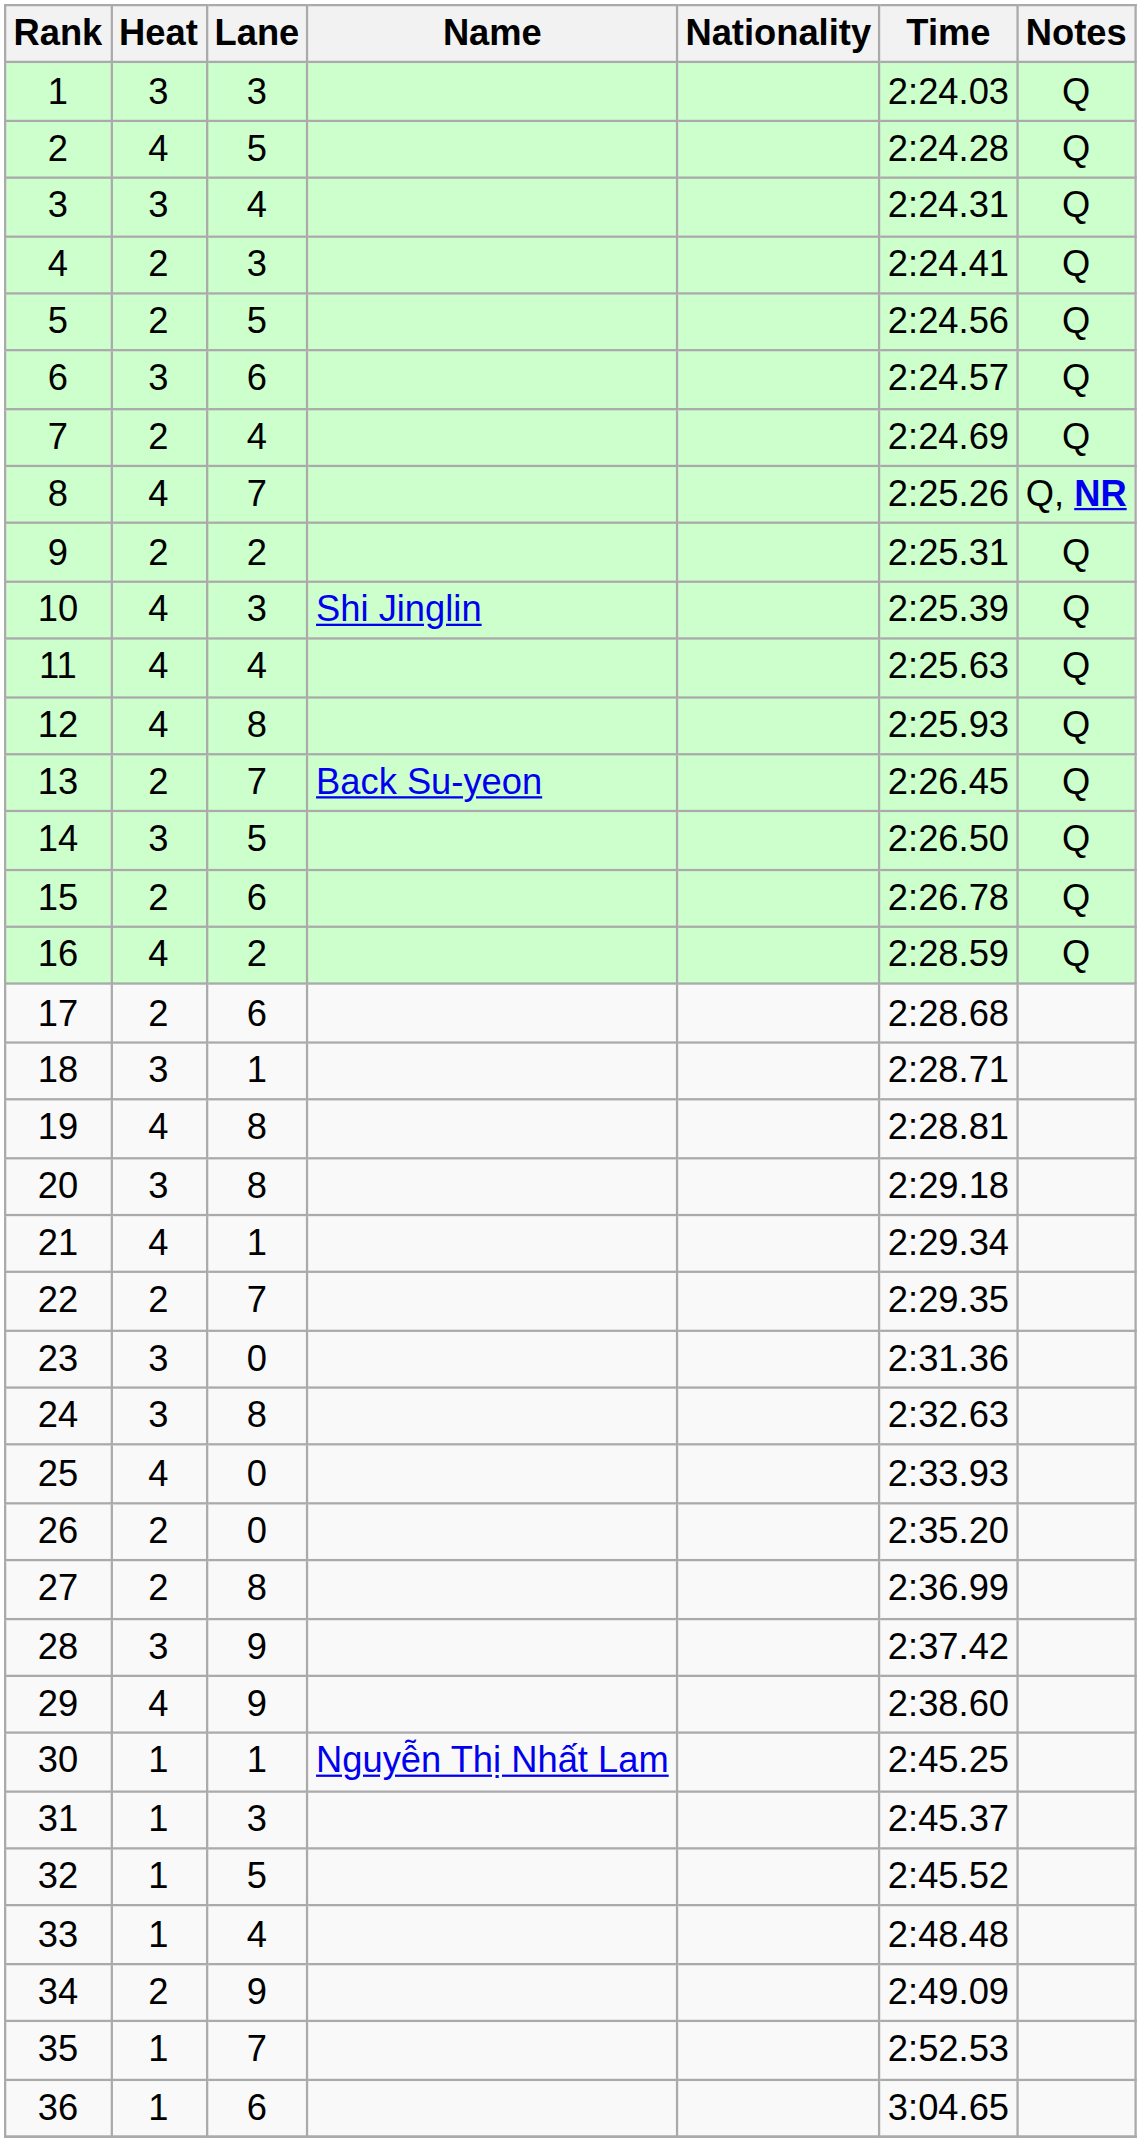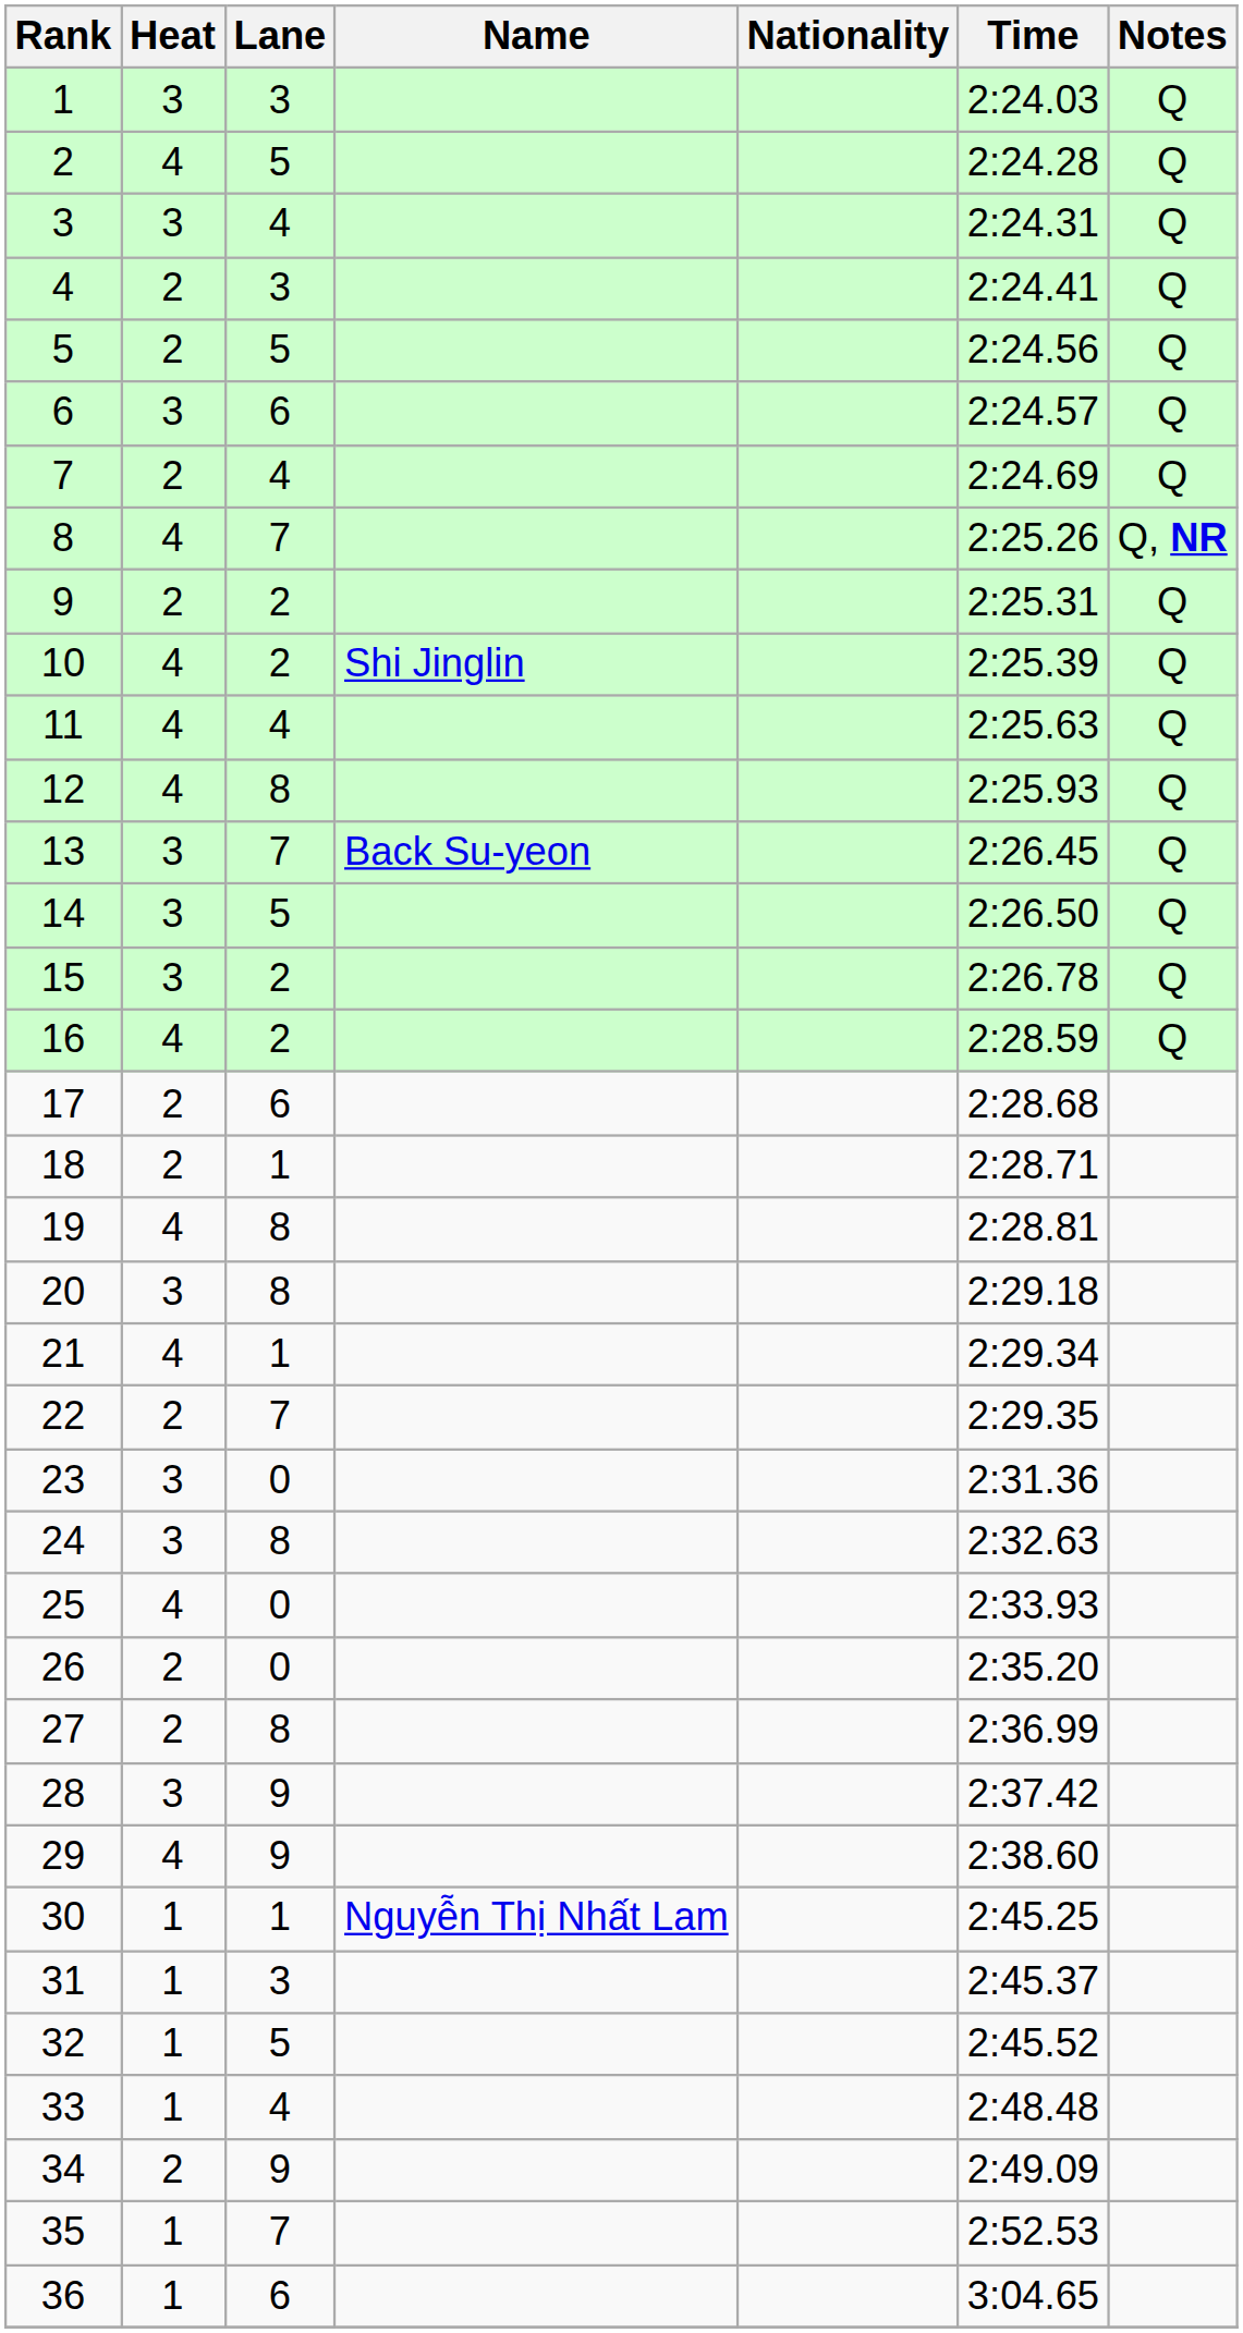10 | Lane: 3 -> 2
13 | Heat: 2 -> 3
15 | Heat: 2 -> 3
15 | Lane: 6 -> 2
18 | Heat: 3 -> 2
